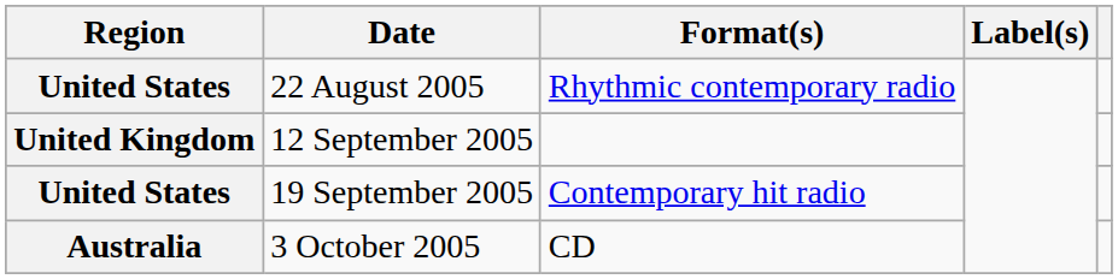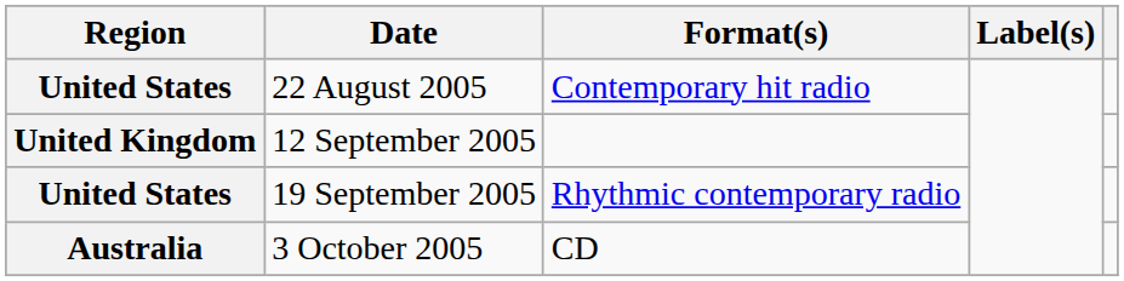22 August 2005 | Format(s): Rhythmic contemporary radio -> Contemporary hit radio
19 September 2005 | Format(s): Contemporary hit radio -> Rhythmic contemporary radio
